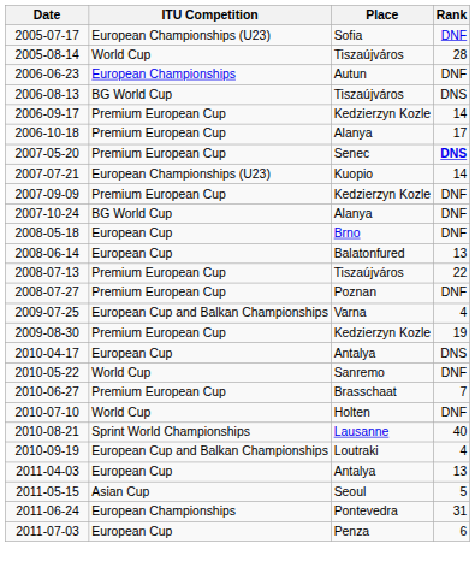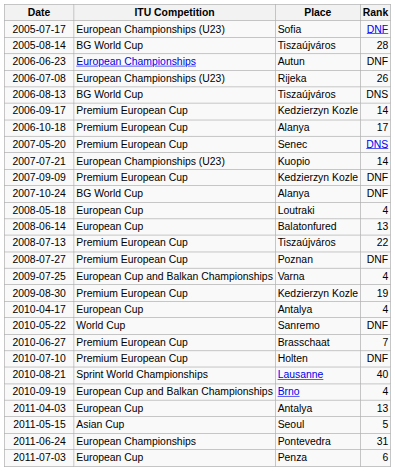2005-08-14 | ITU Competition: World Cup -> BG World Cup
+ row: 2006-07-08 | European Championships (U23) | Rijeka | 26
2007-05-20 | Rank: bold -> normal
2008-05-18 | Place: Brno -> Loutraki
2008-05-18 | Rank: DNF -> 4
2010-04-17 | Rank: DNS -> 4
2010-07-10 | ITU Competition: World Cup -> Premium European Cup
2010-09-19 | Place: Loutraki -> Brno
